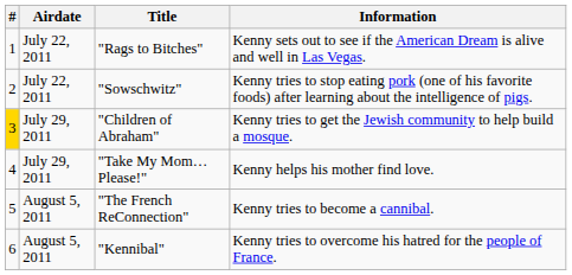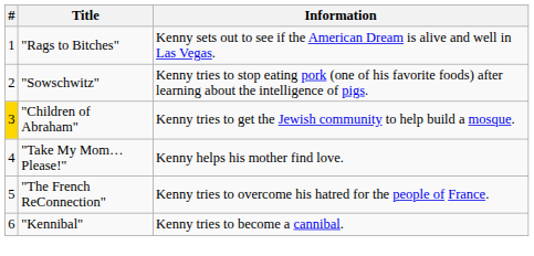- column: Airdate | July 22, 2011 | July 22, 2011 | July 29, 2011 | July 29, 2011 | August 5, 2011 | August 5, 2011
"The French ReConnection" | Information: Kenny tries to become a cannibal. -> Kenny tries to overcome his hatred for the people of France.
"Kennibal" | Information: Kenny tries to overcome his hatred for the people of France. -> Kenny tries to become a cannibal.
